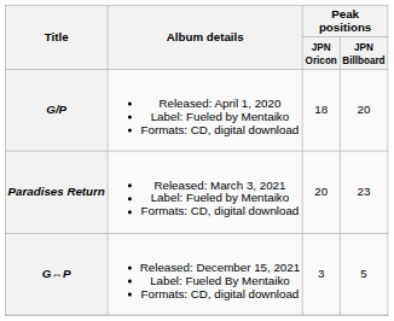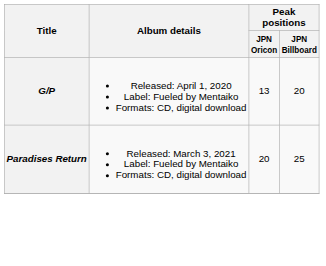G/P | Peak positions / JPN Oricon: 18 -> 13
Paradises Return | Peak positions / JPN Billboard: 23 -> 25
- row: G⇔P | Released: December 15, 2021 Label: Fueled By Mentaiko Formats: CD, digital download | 3 | 5
